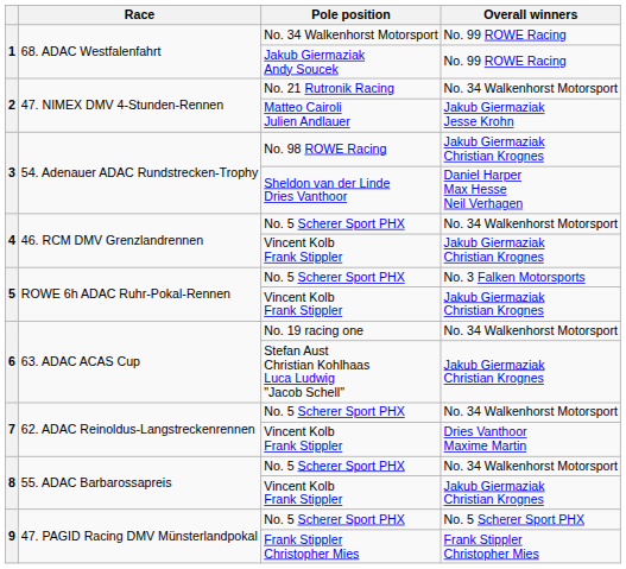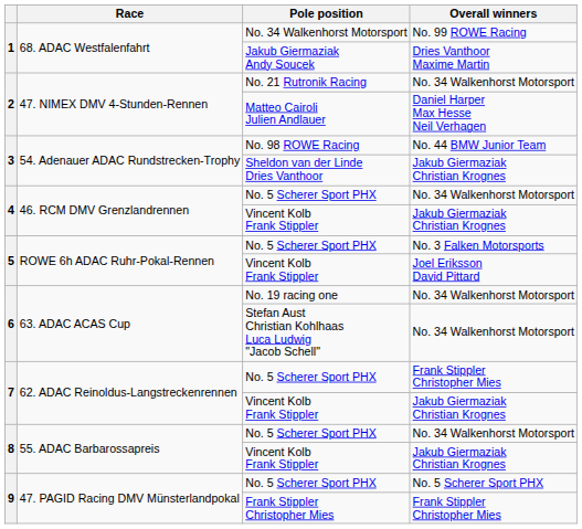Jakub Giermaziak Andy Soucek | Overall winners: No. 99 ROWE Racing -> Dries Vanthoor Maxime Martin
Matteo Cairoli Julien Andlauer | Overall winners: Jakub Giermaziak Jesse Krohn -> Daniel Harper Max Hesse Neil Verhagen
No. 98 ROWE Racing | Overall winners: Jakub Giermaziak Christian Krognes -> No. 44 BMW Junior Team
Sheldon van der Linde Dries Vanthoor | Overall winners: Daniel Harper Max Hesse Neil Verhagen -> Jakub Giermaziak Christian Krognes
5 / Vincent Kolb Frank Stippler | Overall winners: Jakub Giermaziak Christian Krognes -> Joel Eriksson David Pittard
Stefan Aust Christian Kohlhaas Luca Ludwig "Jacob Schell" | Overall winners: Jakub Giermaziak Christian Krognes -> No. 34 Walkenhorst Motorsport
7 / No. 5 Scherer Sport PHX | Overall winners: No. 34 Walkenhorst Motorsport -> Frank Stippler Christopher Mies
7 / Vincent Kolb Frank Stippler | Overall winners: Dries Vanthoor Maxime Martin -> Jakub Giermaziak Christian Krognes
